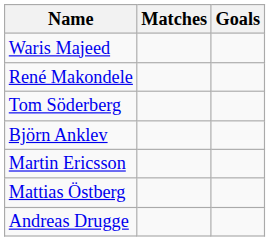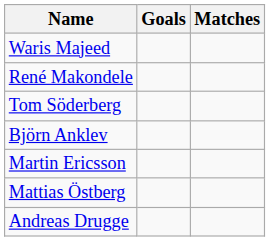columns swapped: Matches <-> Goals
